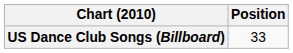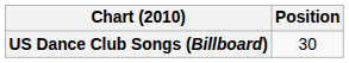US Dance Club Songs (Billboard) | Position: 33 -> 30
